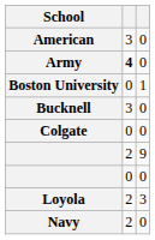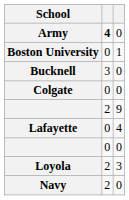- row: American | 3 | 0
+ row: Lafayette | 0 | 4
